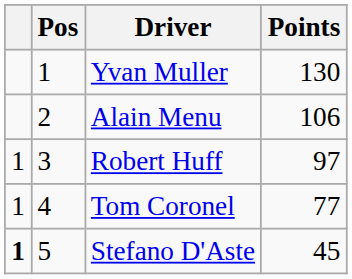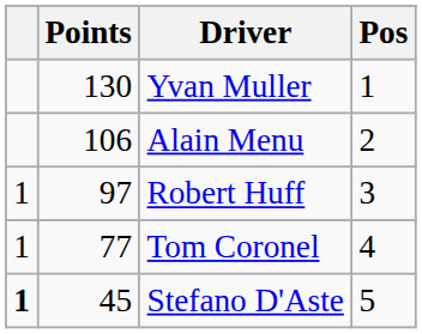columns swapped: Pos <-> Points
